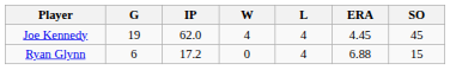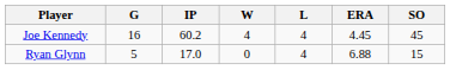Joe Kennedy | G: 19 -> 16
Joe Kennedy | IP: 62.0 -> 60.2
Ryan Glynn | G: 6 -> 5
Ryan Glynn | IP: 17.2 -> 17.0
